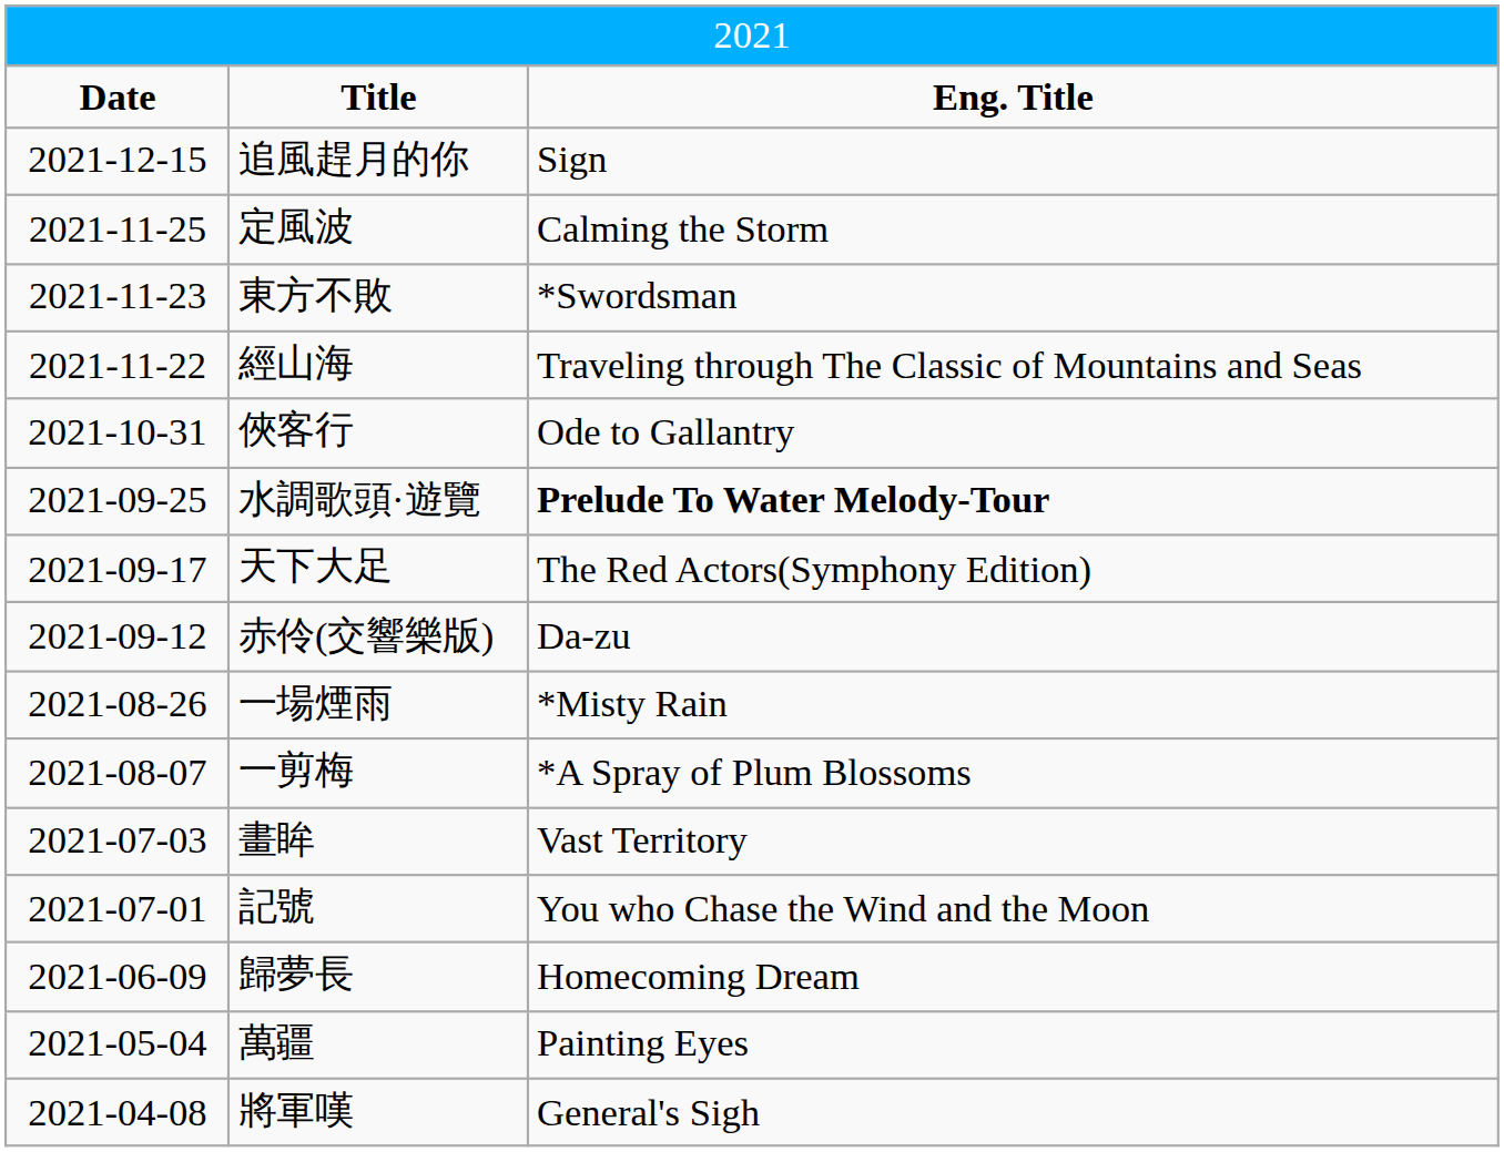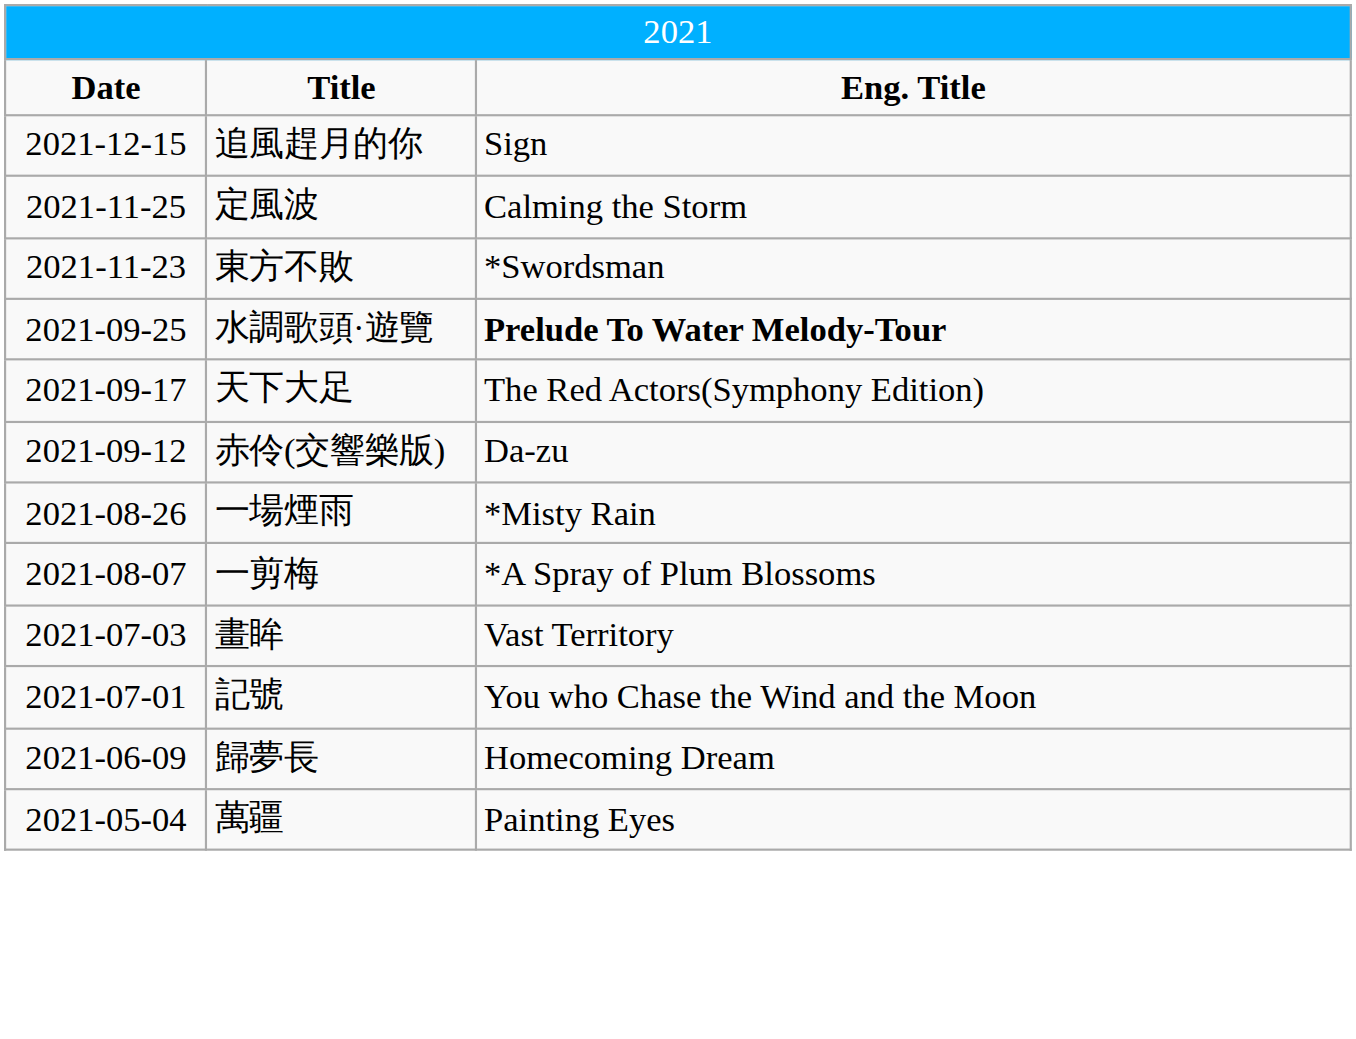- row: 2021-11-22 | 經山海 | Traveling through The Classic of Mountains and Seas
- row: 2021-10-31 | 俠客行 | Ode to Gallantry
- row: 2021-04-08 | 將軍嘆 | General's Sigh
